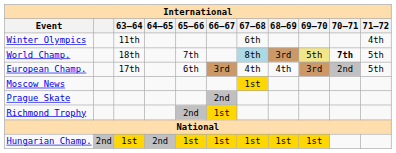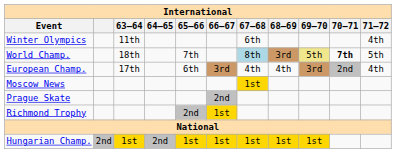European Champ. | 71–72: 5th -> 4th
